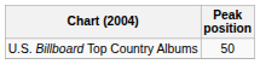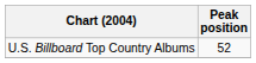U.S. Billboard Top Country Albums | Peak position: 50 -> 52
